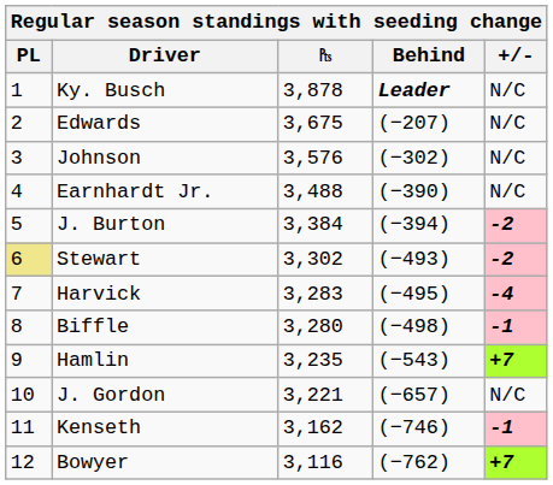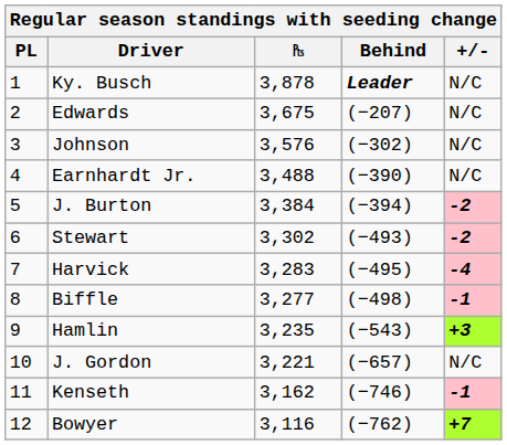Stewart | PL: khaki background -> no background
Biffle | ₧: 3,280 -> 3,277
Hamlin | +/-: +7 -> +3
